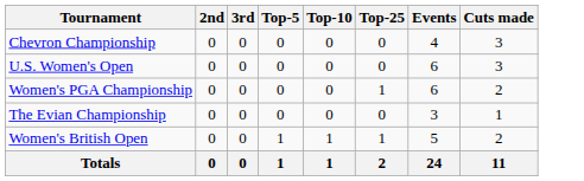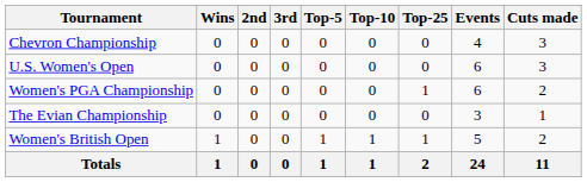+ column: Wins | 0 | 0 | 0 | 0 | 1 | 1
